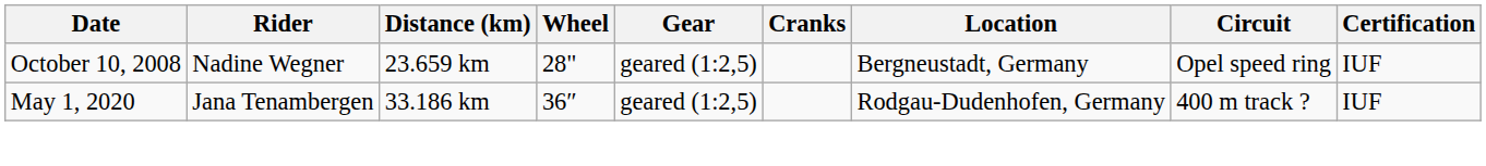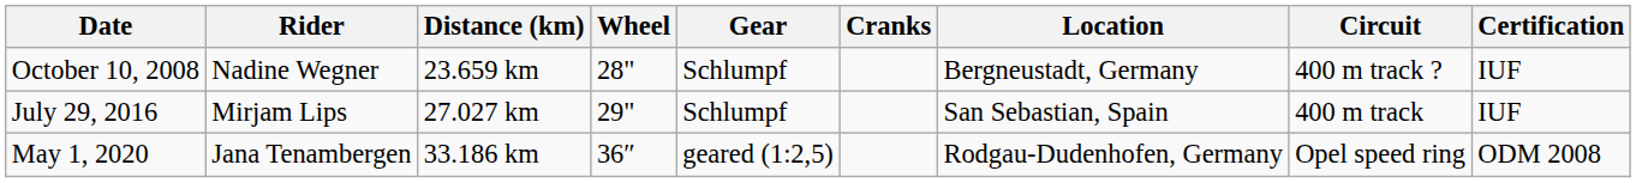October 10, 2008 | Gear: geared (1:2,5) -> Schlumpf
October 10, 2008 | Circuit: Opel speed ring -> 400 m track ?
+ row: July 29, 2016 | Mirjam Lips | 27.027 km | 29" | Schlumpf | San Sebastian, Spain | 400 m track | IUF
May 1, 2020 | Circuit: 400 m track ? -> Opel speed ring
May 1, 2020 | Certification: IUF -> ODM 2008
